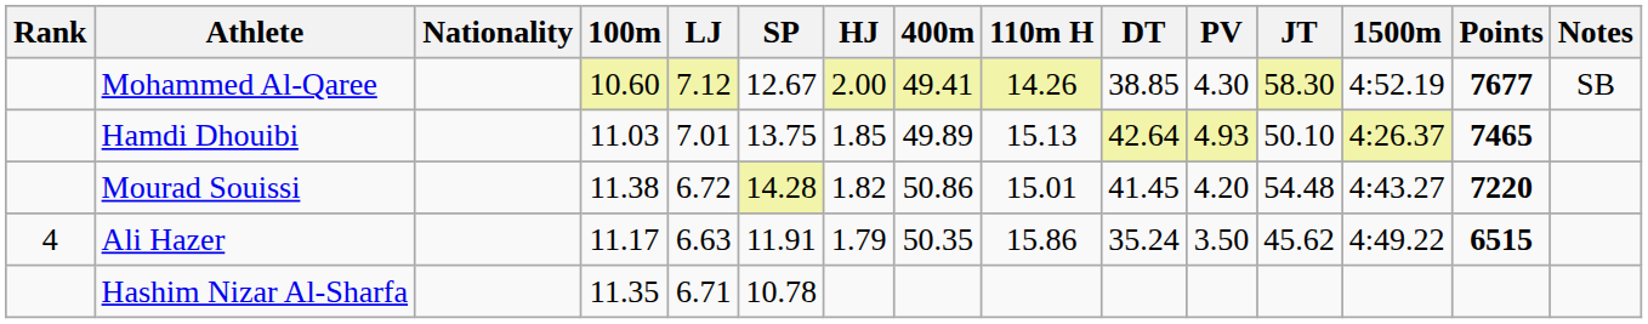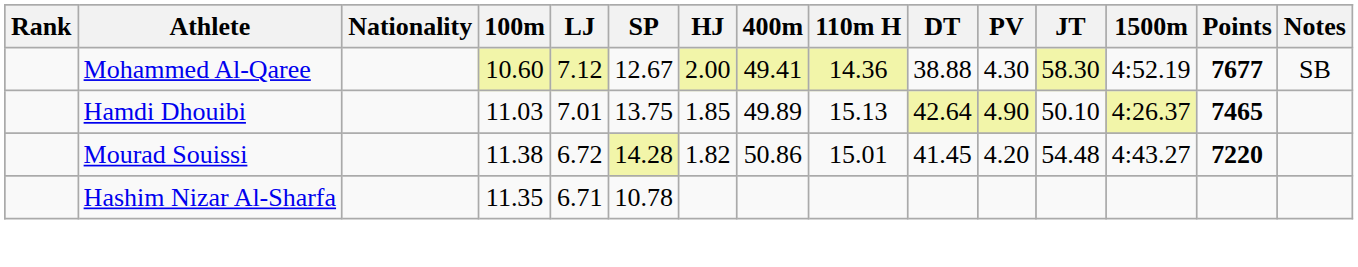Mohammed Al-Qaree | 110m H: 14.26 -> 14.36
Mohammed Al-Qaree | DT: 38.85 -> 38.88
Hamdi Dhouibi | PV: 4.93 -> 4.90
- row: 4 | Ali Hazer | 11.17 | 6.63 | 11.91 | 1.79 | 50.35 | 15.86 | 35.24 | 3.50 | 45.62 | 4:49.22 | 6515
